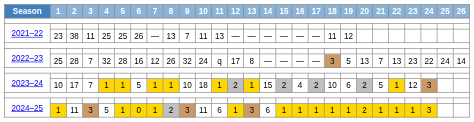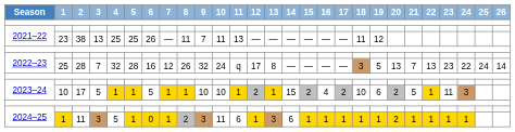2021–22 / 23 | 3: 11 -> 13
2021–22 / 23 | 8: 13 -> 11
2023–24 / 10 | 3: 7 -> 5
2023–24 / 10 | 10: 18 -> 10
2023–24 / 10 | 23: 12 -> 11
2024–25 / 1 | 24: 3 -> 1
